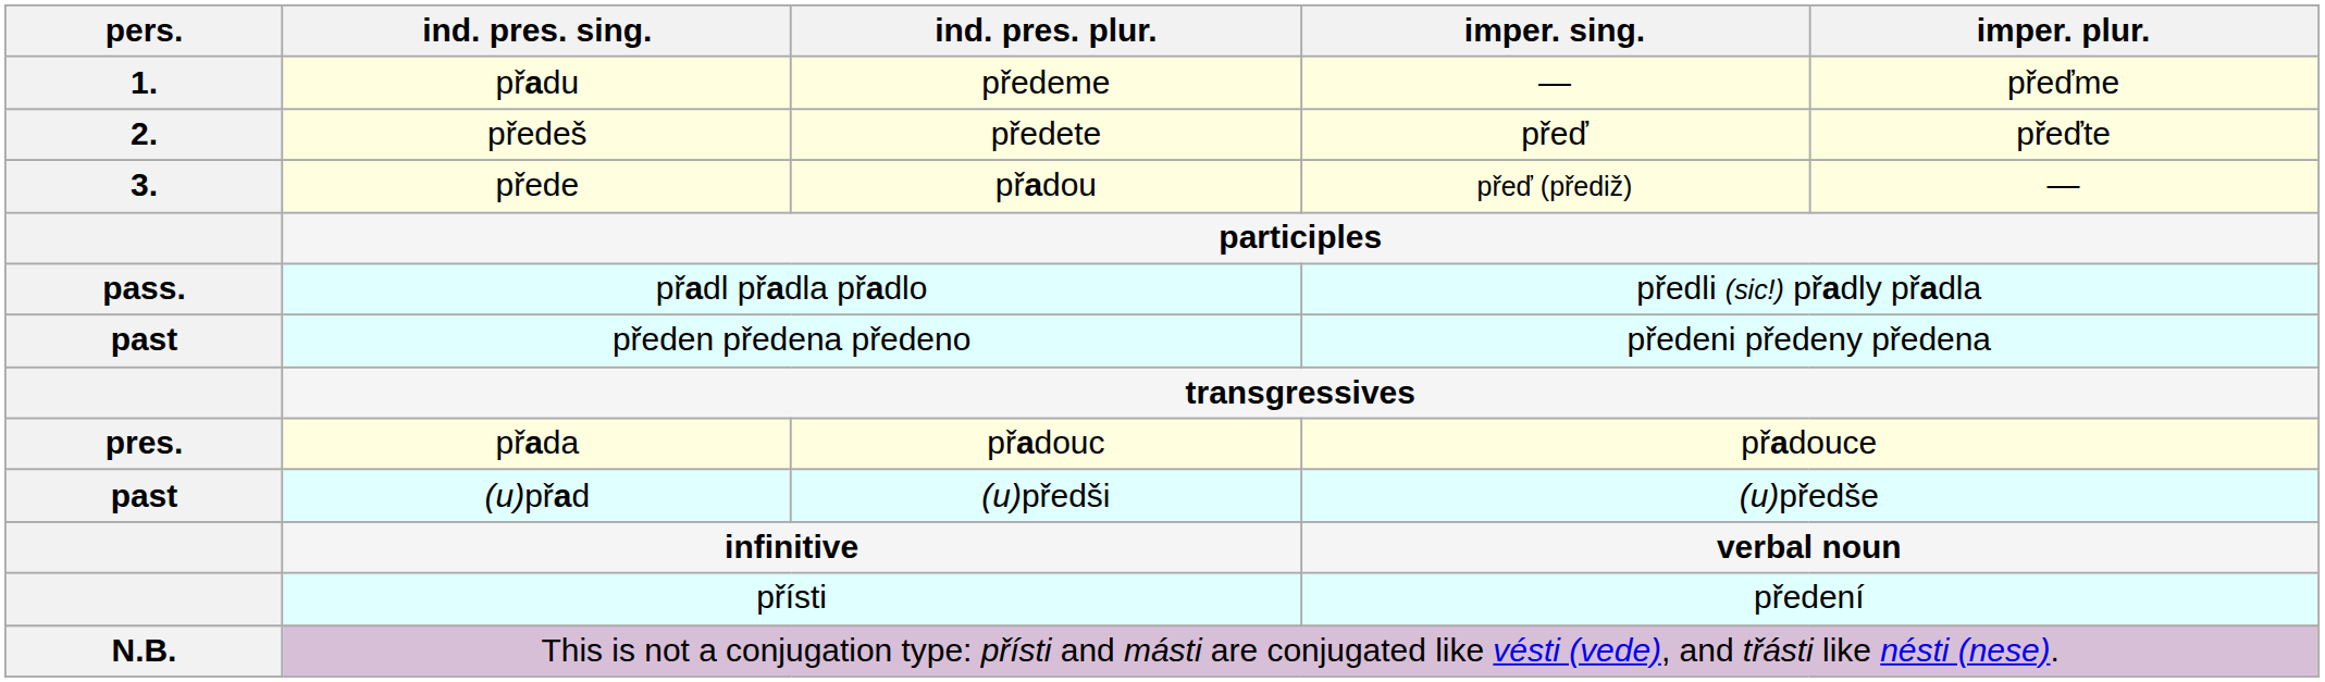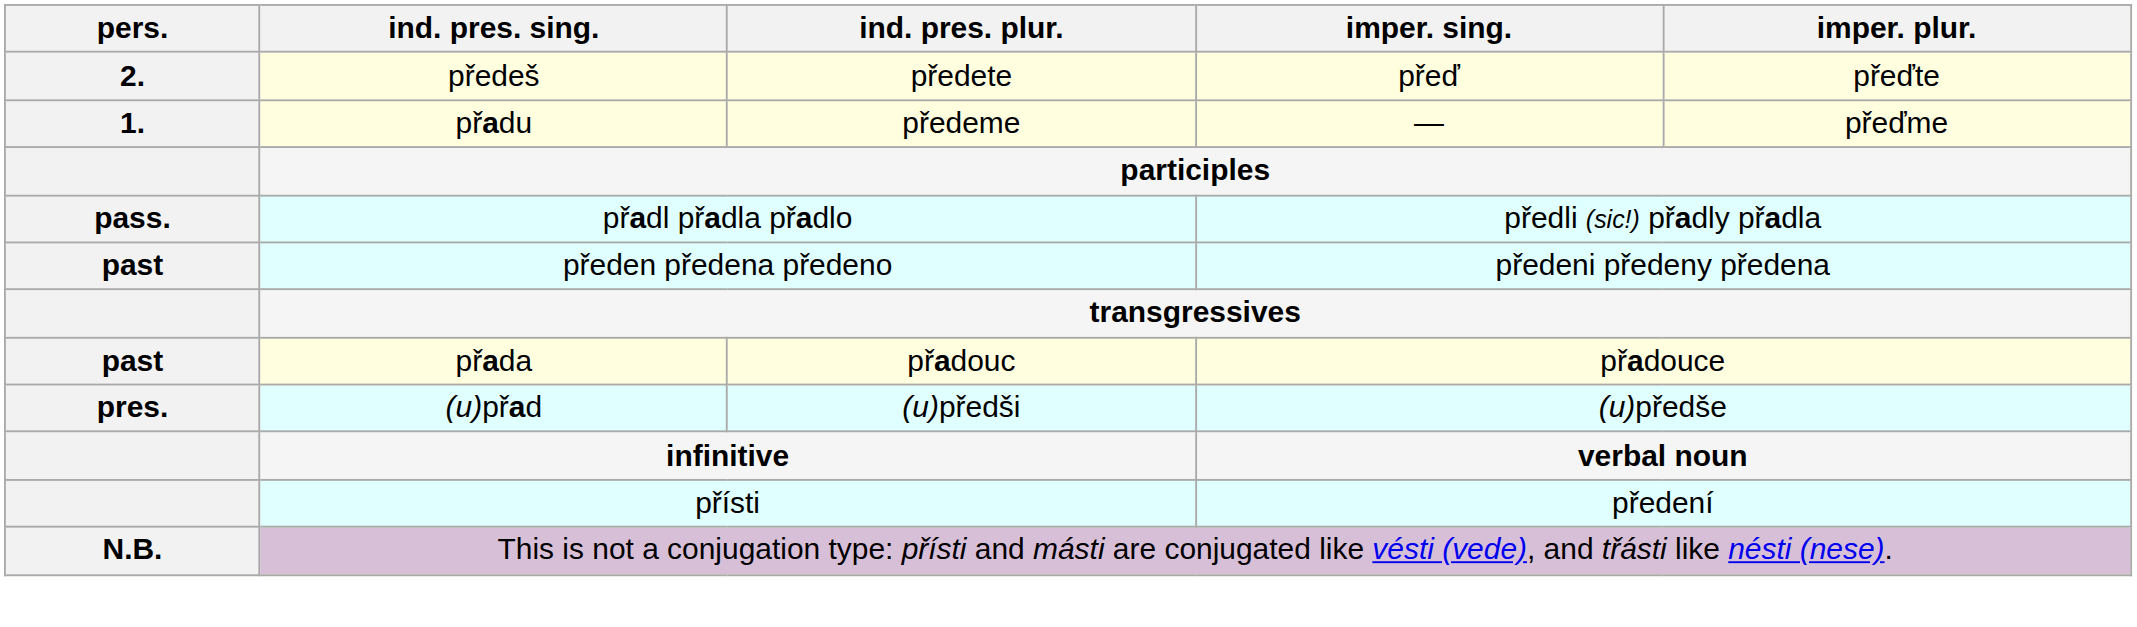rows swapped: přadu <-> předeš
- row: 3. | přede | přadou | přeď (přediž) | —
přada | pers.: pres. -> past
(u)přad | pers.: past -> pres.
